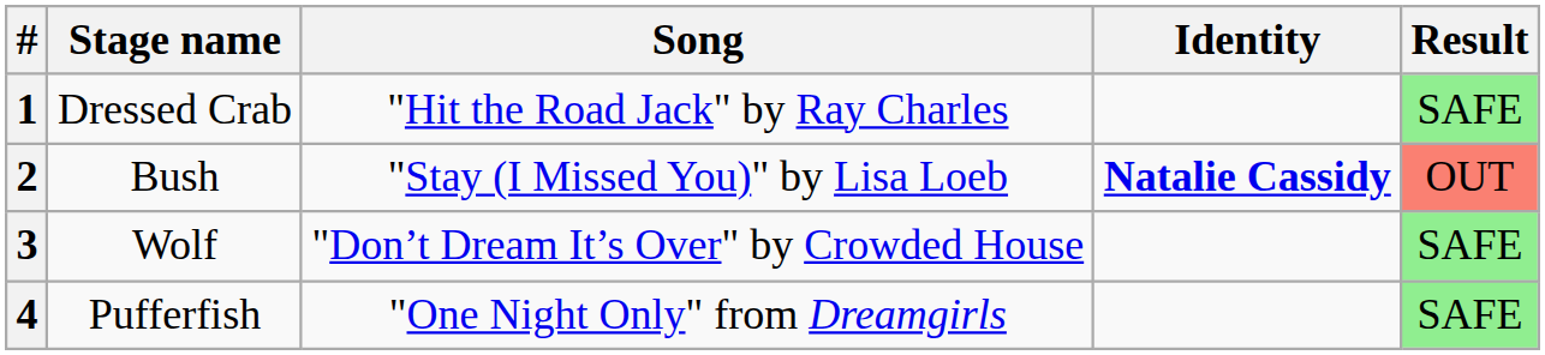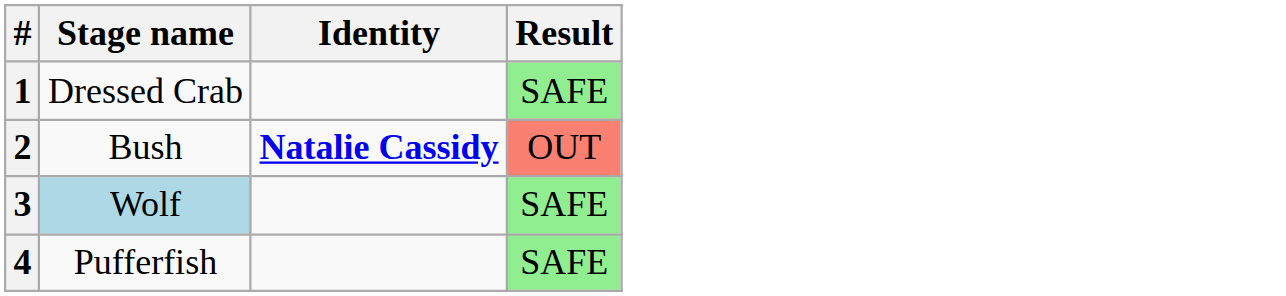- column: Song | "Hit the Road Jack" by Ray Charles | "Stay (I Missed You)" by Lisa Loeb | "Don’t Dream It’s Over" by Crowded House | "One Night Only" from Dreamgirls
3 | Stage name: no background -> lightblue background
